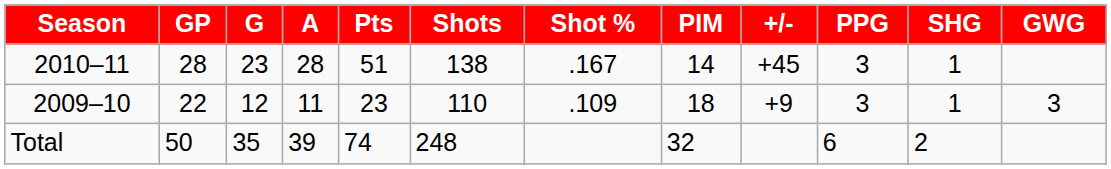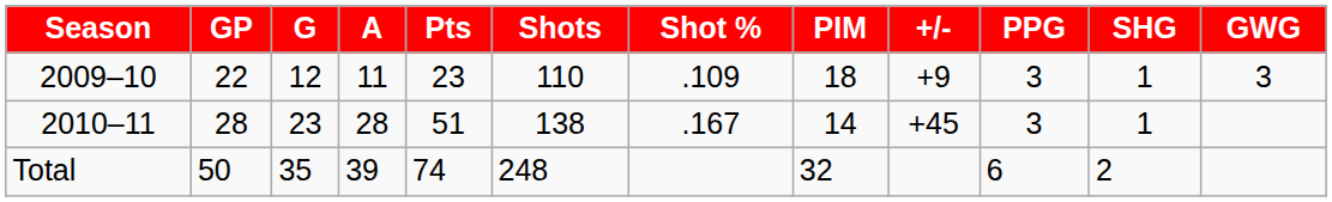rows swapped: 2009–10 <-> 2010–11
